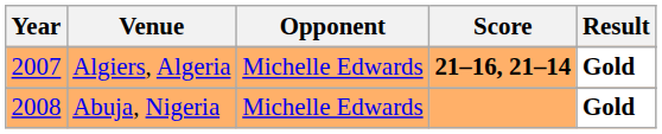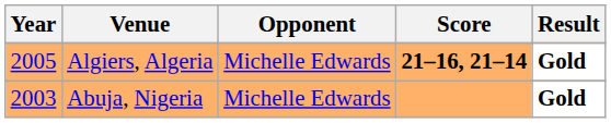Algiers, Algeria | Year: 2007 -> 2005
Abuja, Nigeria | Year: 2008 -> 2003
